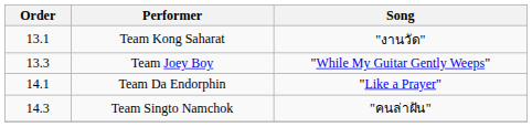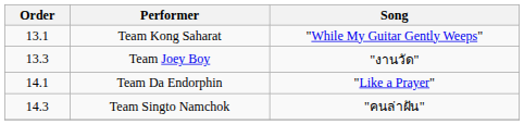Team Kong Saharat | Song: "งานวัด" -> "While My Guitar Gently Weeps"
Team Joey Boy | Song: "While My Guitar Gently Weeps" -> "งานวัด"
